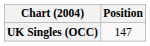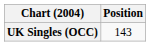UK Singles (OCC) | Position: 147 -> 143
